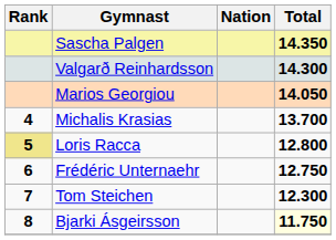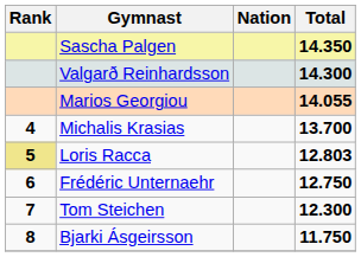Marios Georgiou | Total: 14.050 -> 14.055
Loris Racca | Total: 12.800 -> 12.803
Bjarki Ásgeirsson | Total: lightyellow background -> no background
